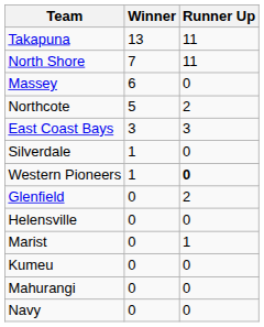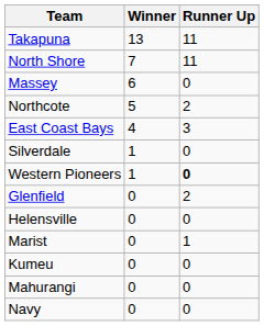East Coast Bays | Winner: 3 -> 4
